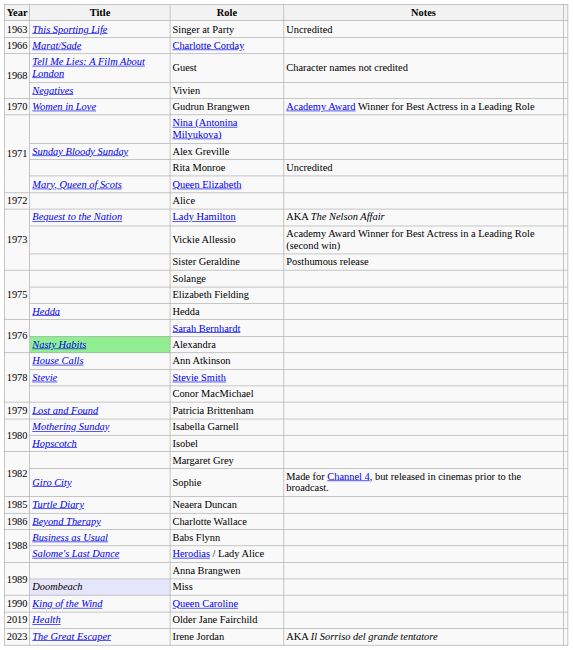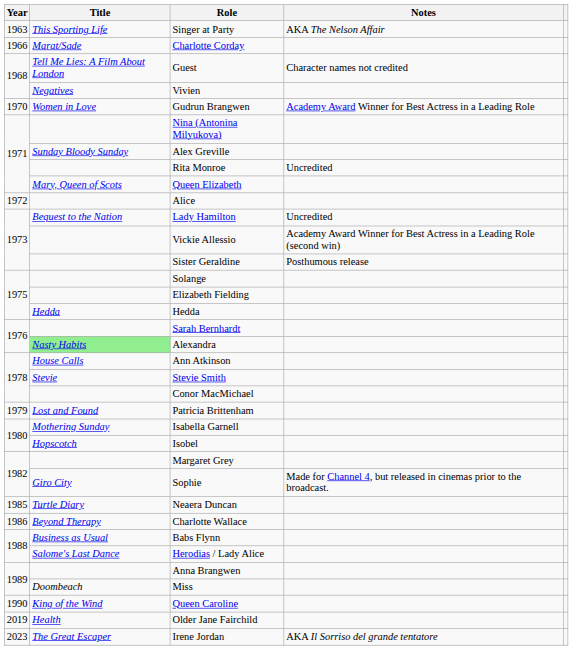Singer at Party | Notes: Uncredited -> AKA The Nelson Affair
Lady Hamilton | Notes: AKA The Nelson Affair -> Uncredited
Miss | Title: lavender background -> no background
